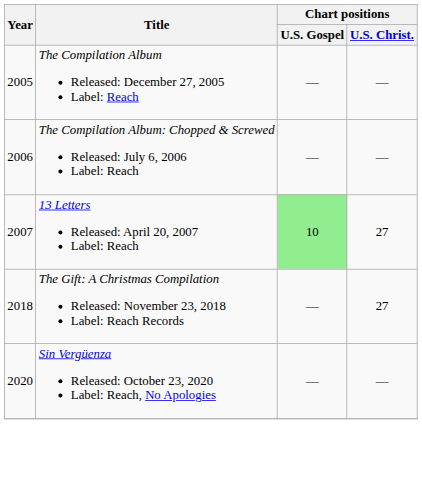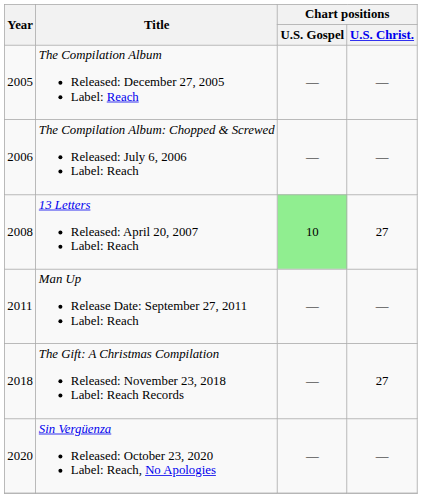13 Letters Released: April 20, 2007 Label: Reach | Year: 2007 -> 2008
+ row: 2011 | Man Up Release Date: September 27, 2011 Label: Reach | — | —
